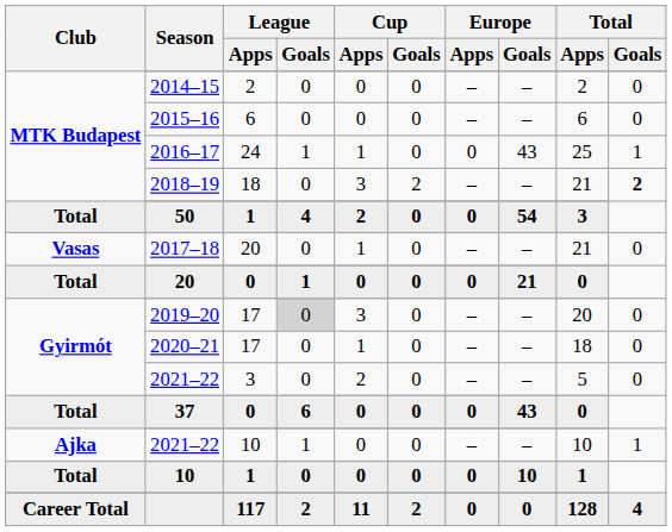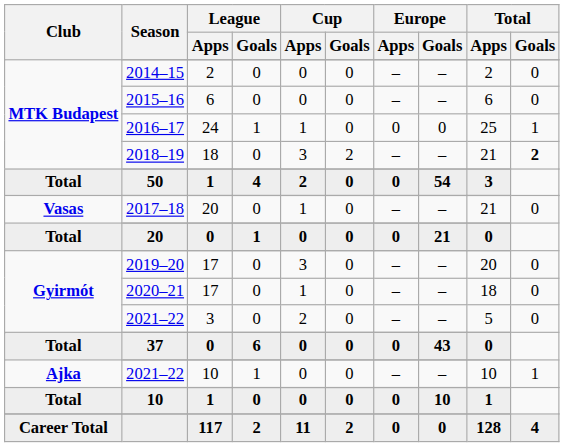2016–17 | Europe / Goals: 43 -> 0
2019–20 | League / Goals: lightgrey background -> no background
